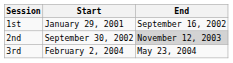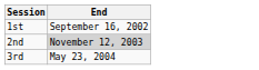- column: Start | January 29, 2001 | September 30, 2002 | February 2, 2004
